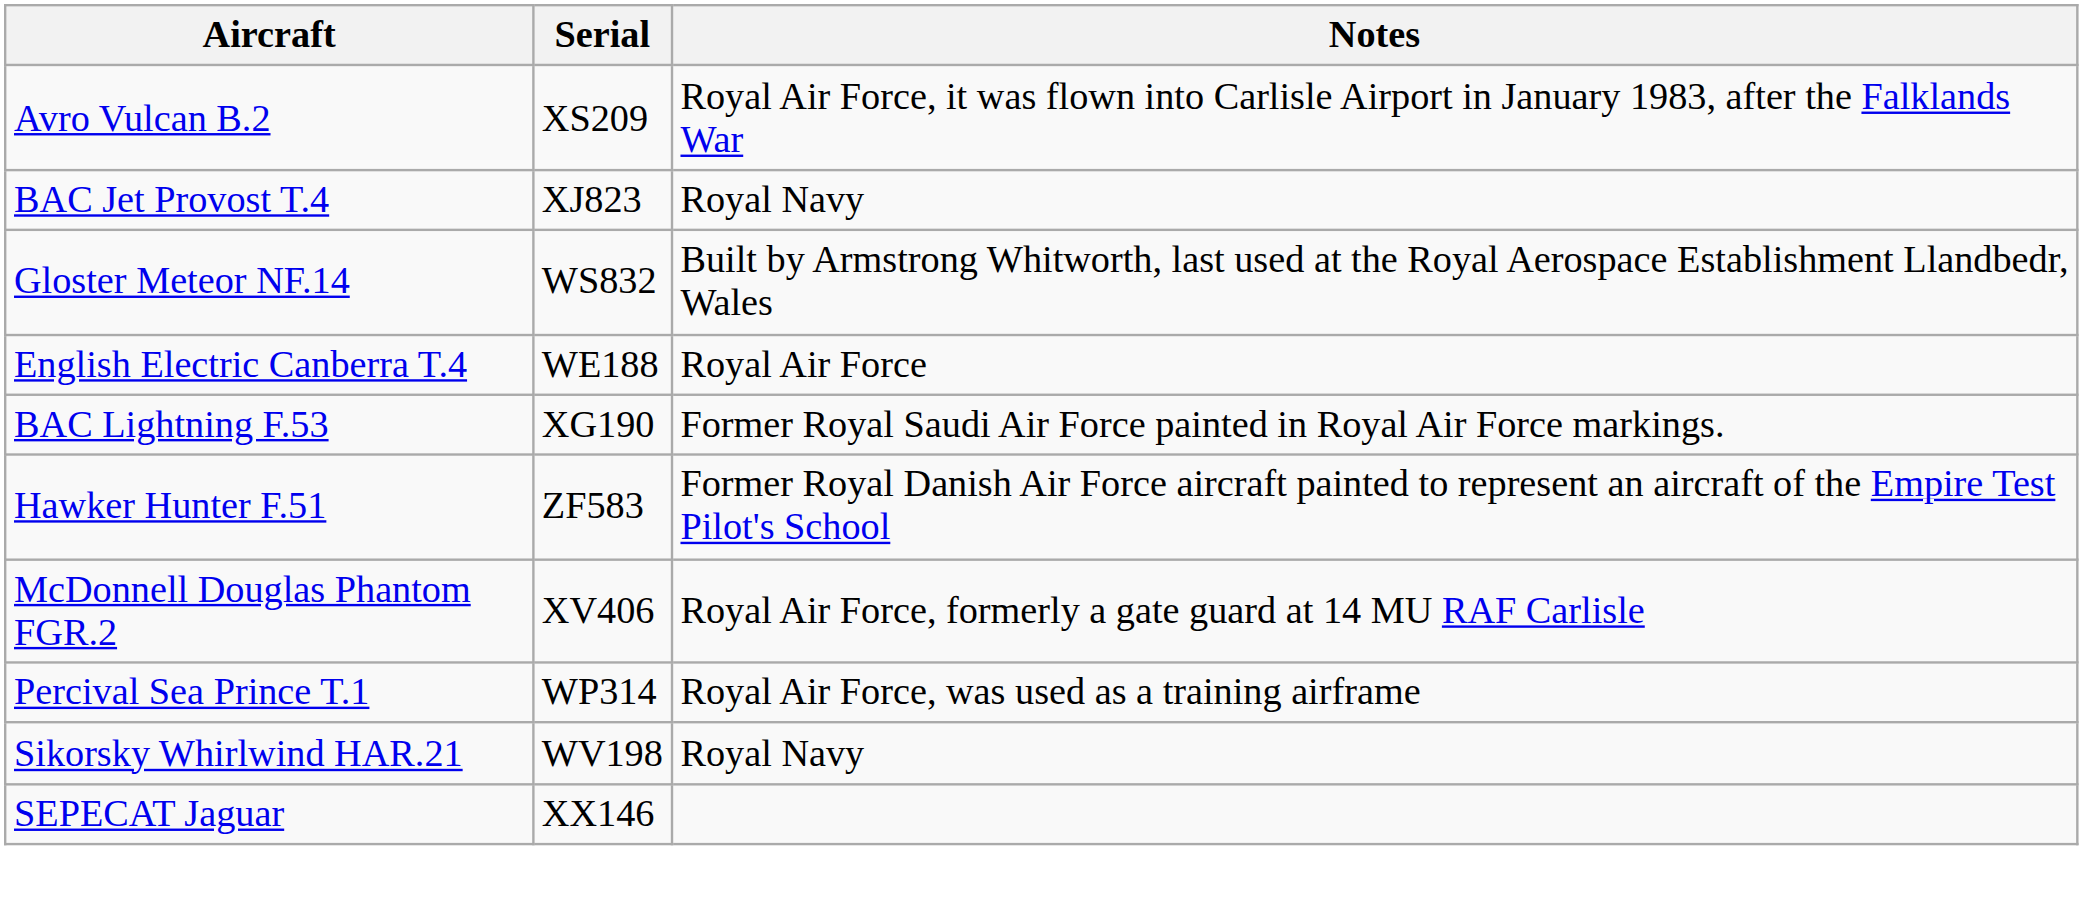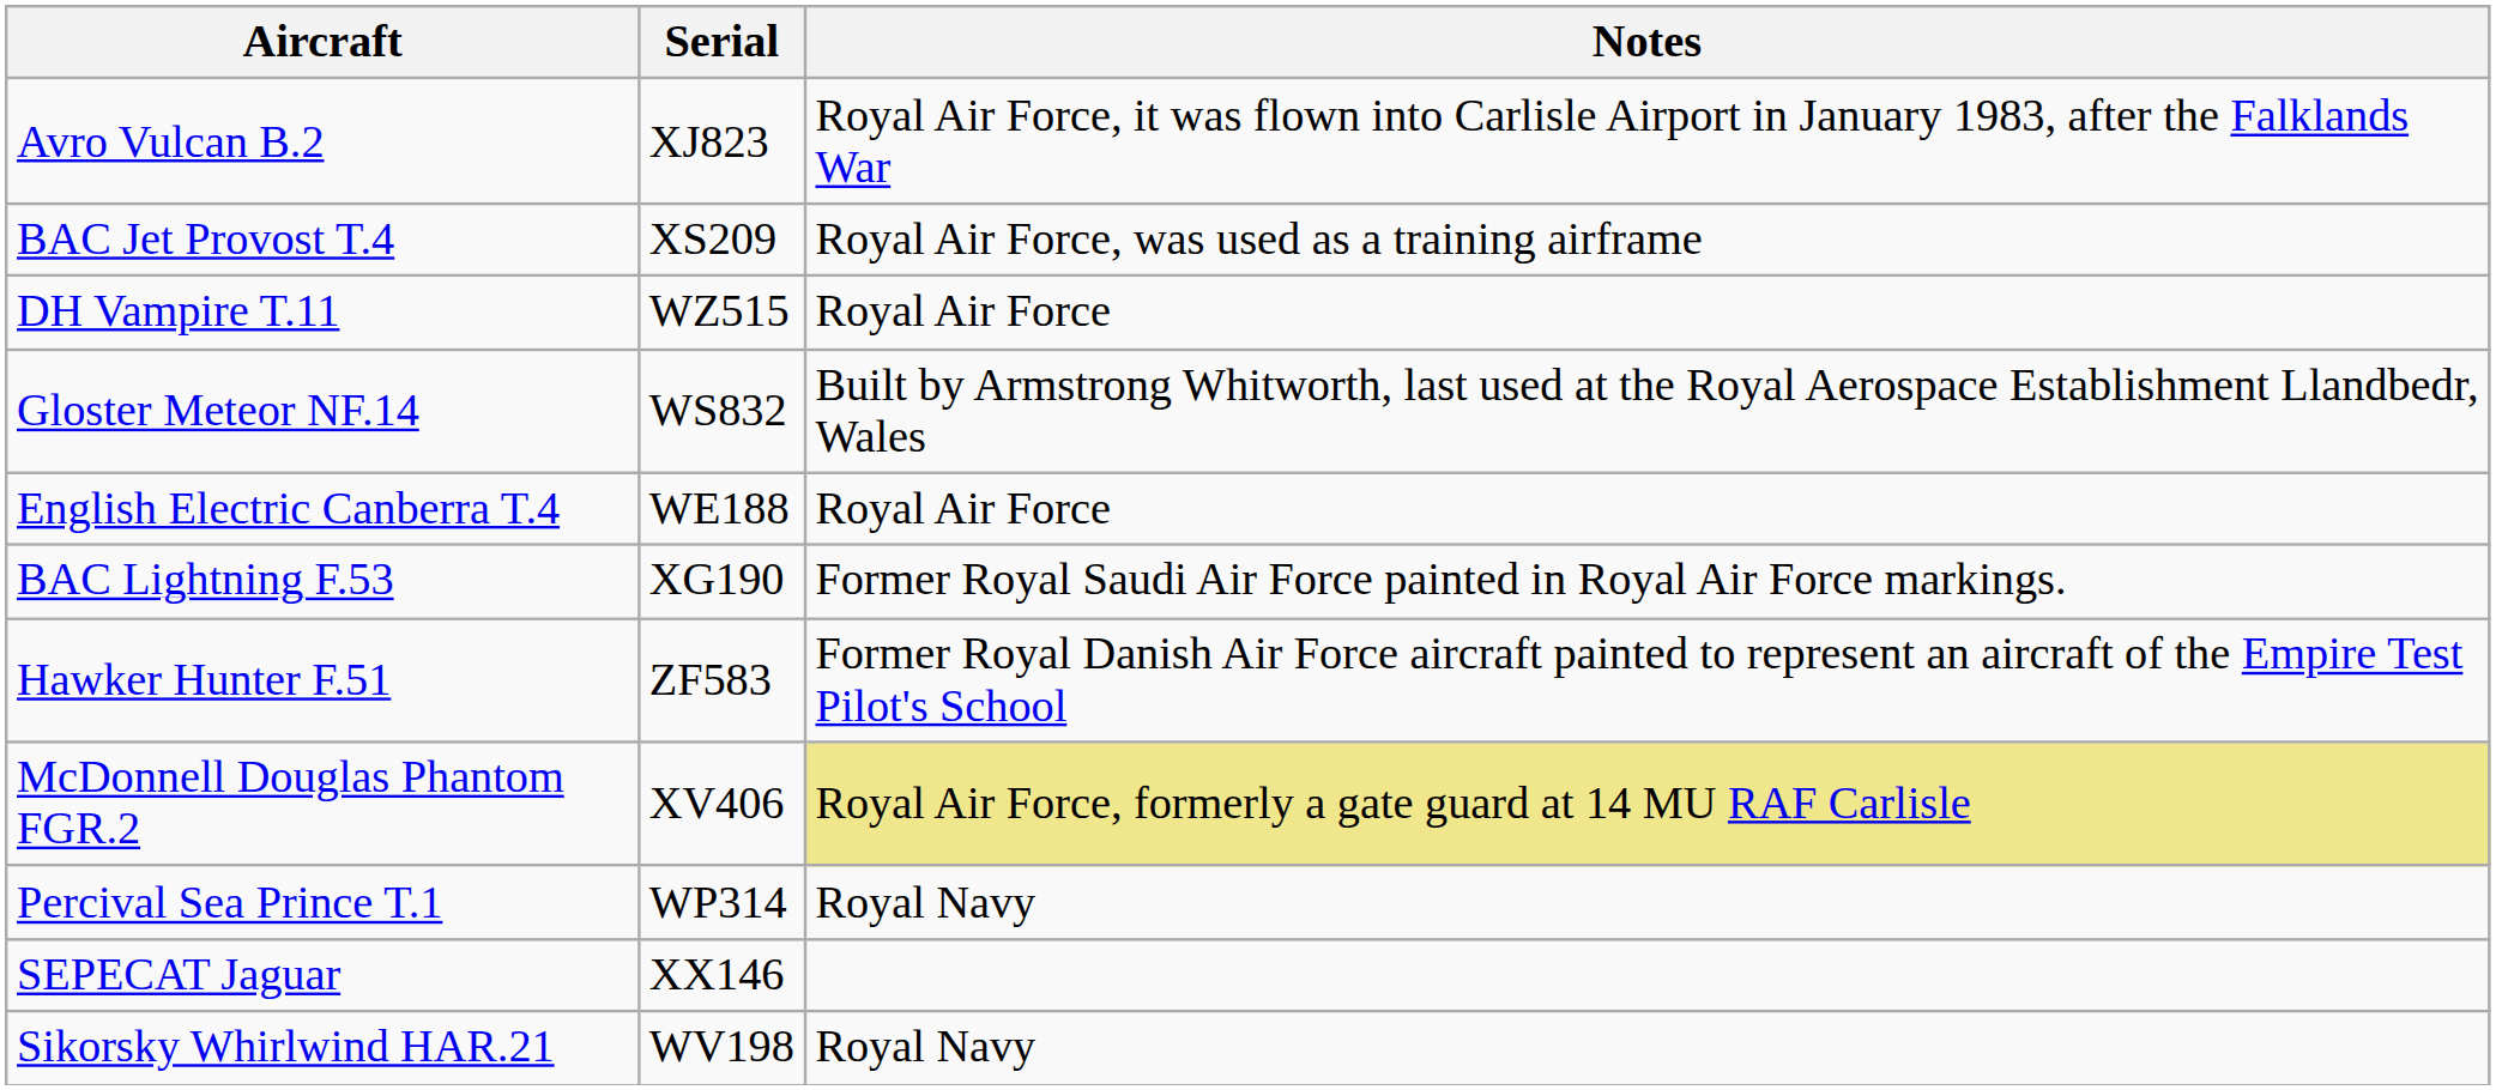Avro Vulcan B.2 | Serial: XS209 -> XJ823
BAC Jet Provost T.4 | Serial: XJ823 -> XS209
BAC Jet Provost T.4 | Notes: Royal Navy -> Royal Air Force, was used as a training airframe
+ row: DH Vampire T.11 | WZ515 | Royal Air Force
McDonnell Douglas Phantom FGR.2 | Notes: no background -> khaki background
Percival Sea Prince T.1 | Notes: Royal Air Force, was used as a training airframe -> Royal Navy
rows swapped: SEPECAT Jaguar <-> Sikorsky Whirlwind HAR.21
